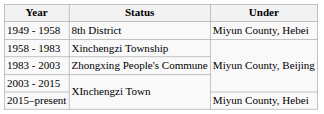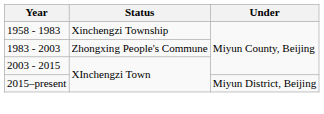- row: 1949 - 1958 | 8th District | Miyun County, Hebei
2015–present | Under: Miyun County, Hebei -> Miyun District, Beijing
